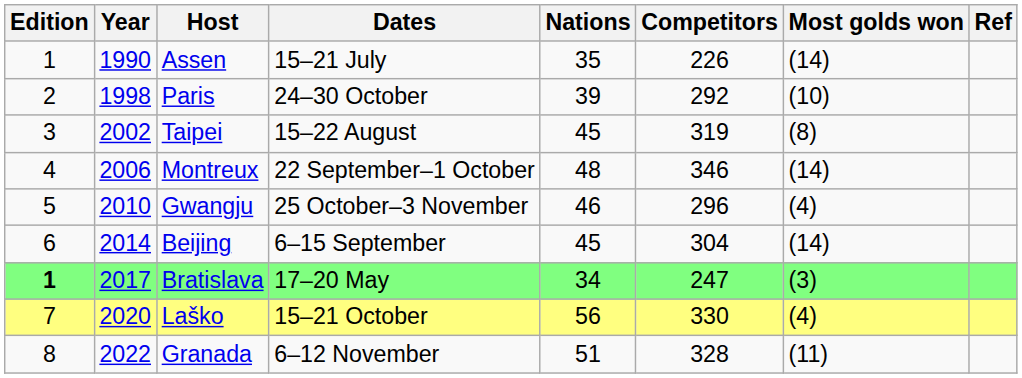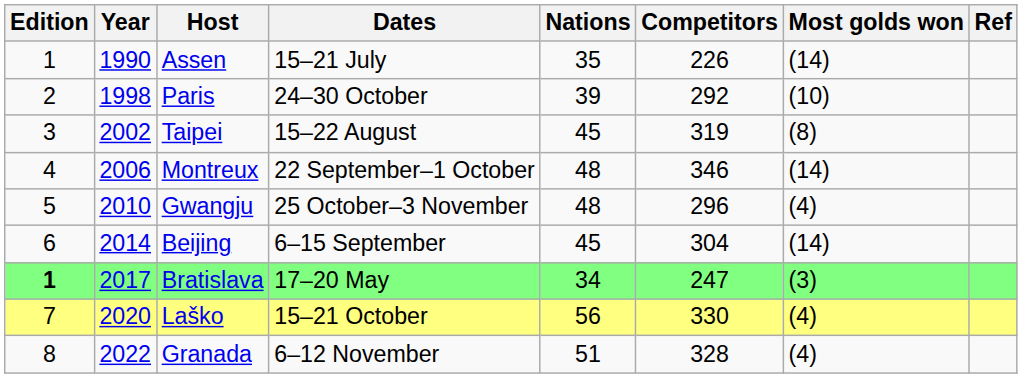Gwangju | Nations: 46 -> 48
Granada | Most golds won: (11) -> (4)
